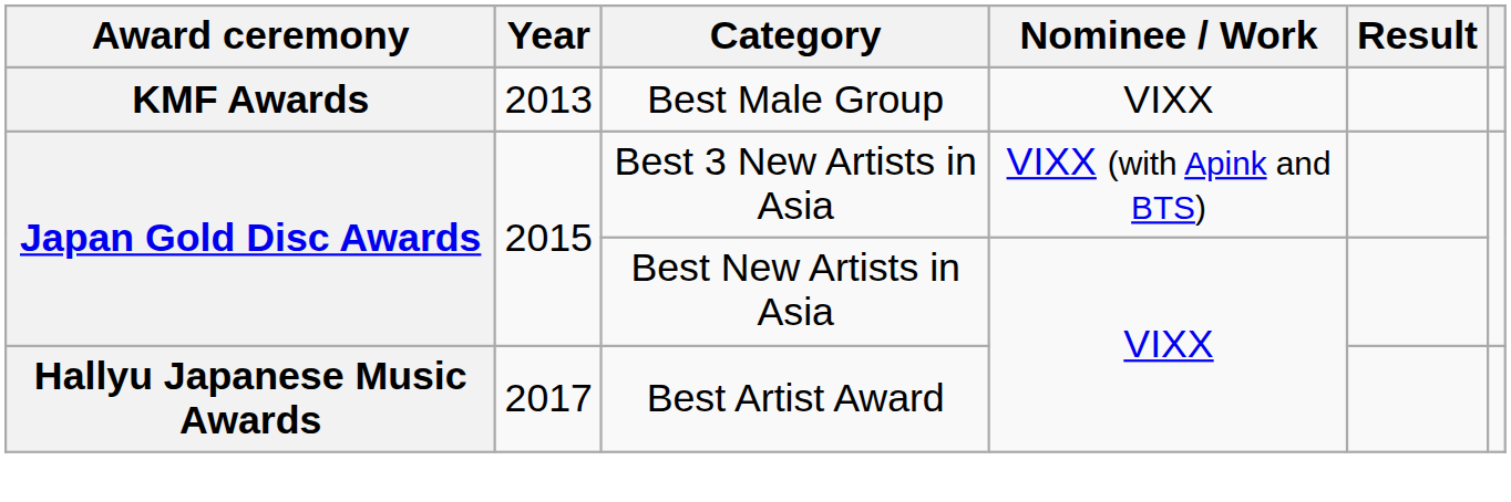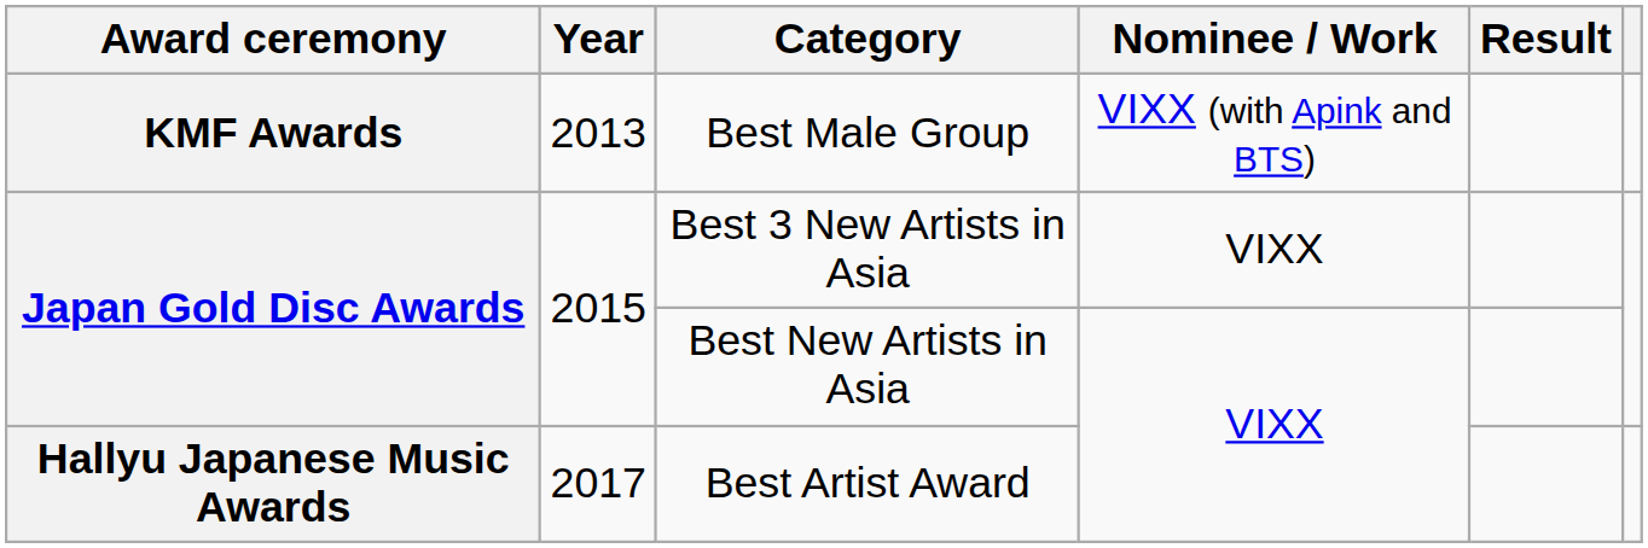Best Male Group | Nominee / Work: VIXX -> VIXX (with Apink and BTS)
Best 3 New Artists in Asia | Nominee / Work: VIXX (with Apink and BTS) -> VIXX
